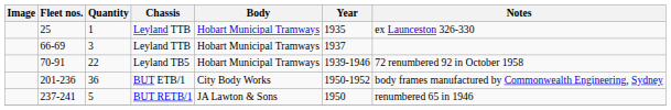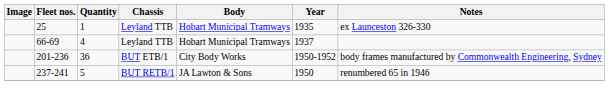66-69 | Quantity: 3 -> 4
- row: 70-91 | 22 | Leyland TB5 | Hobart Municipal Tramways | 1939-1946 | 72 renumbered 92 in October 1958
